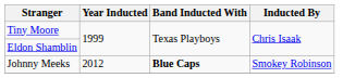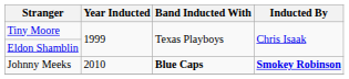Johnny Meeks | Year Inducted: 2012 -> 2010
Johnny Meeks | Inducted By: normal -> bold
